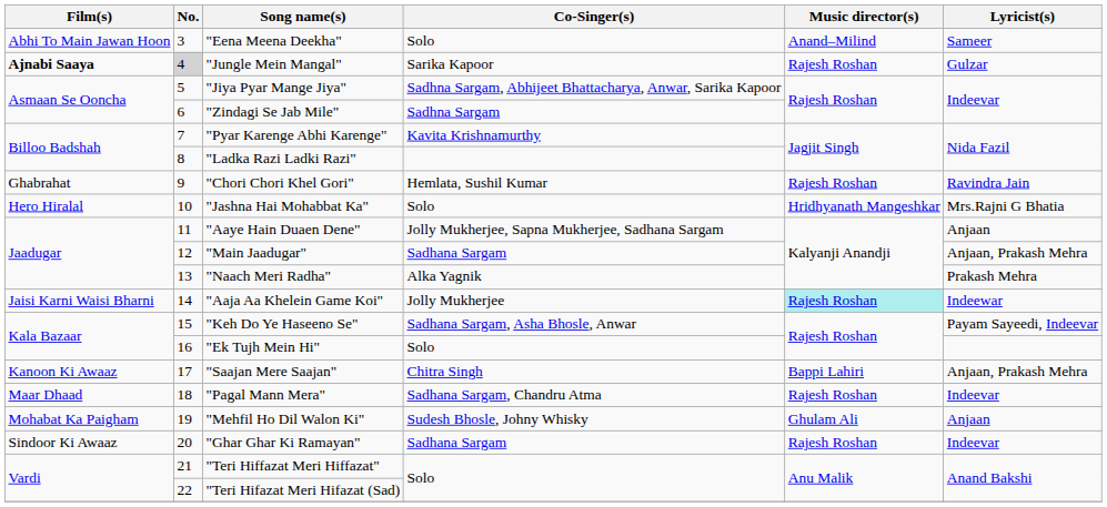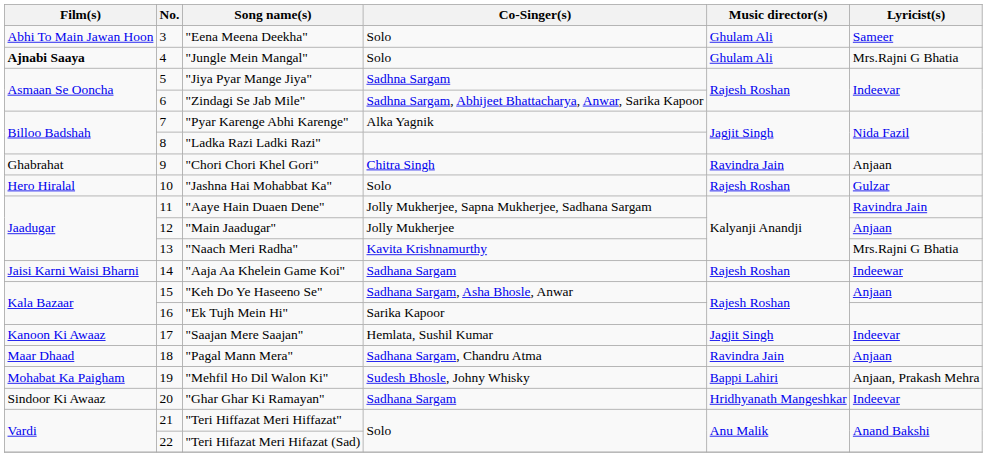"Eena Meena Deekha" | Music director(s): Anand–Milind -> Ghulam Ali
"Jungle Mein Mangal" | No.: lightgrey background -> no background
"Jungle Mein Mangal" | Co-Singer(s): Sarika Kapoor -> Solo
"Jungle Mein Mangal" | Music director(s): Rajesh Roshan -> Ghulam Ali
"Jungle Mein Mangal" | Lyricist(s): Gulzar -> Mrs.Rajni G Bhatia
"Jiya Pyar Mange Jiya" | Co-Singer(s): Sadhna Sargam, Abhijeet Bhattacharya, Anwar, Sarika Kapoor -> Sadhna Sargam
"Zindagi Se Jab Mile" | Co-Singer(s): Sadhna Sargam -> Sadhna Sargam, Abhijeet Bhattacharya, Anwar, Sarika Kapoor
"Pyar Karenge Abhi Karenge" | Co-Singer(s): Kavita Krishnamurthy -> Alka Yagnik
"Chori Chori Khel Gori" | Co-Singer(s): Hemlata, Sushil Kumar -> Chitra Singh
"Chori Chori Khel Gori" | Music director(s): Rajesh Roshan -> Ravindra Jain
"Chori Chori Khel Gori" | Lyricist(s): Ravindra Jain -> Anjaan
"Jashna Hai Mohabbat Ka" | Music director(s): Hridhyanath Mangeshkar -> Rajesh Roshan
"Jashna Hai Mohabbat Ka" | Lyricist(s): Mrs.Rajni G Bhatia -> Gulzar
"Aaye Hain Duaen Dene" | Lyricist(s): Anjaan -> Ravindra Jain
"Main Jaadugar" | Co-Singer(s): Sadhana Sargam -> Jolly Mukherjee
"Main Jaadugar" | Lyricist(s): Anjaan, Prakash Mehra -> Anjaan
"Naach Meri Radha" | Co-Singer(s): Alka Yagnik -> Kavita Krishnamurthy
"Naach Meri Radha" | Lyricist(s): Prakash Mehra -> Mrs.Rajni G Bhatia
"Aaja Aa Khelein Game Koi" | Co-Singer(s): Jolly Mukherjee -> Sadhana Sargam
"Aaja Aa Khelein Game Koi" | Music director(s): paleturquoise background -> no background
"Keh Do Ye Haseeno Se" | Lyricist(s): Payam Sayeedi, Indeevar -> Anjaan
"Ek Tujh Mein Hi" | Co-Singer(s): Solo -> Sarika Kapoor
"Saajan Mere Saajan" | Co-Singer(s): Chitra Singh -> Hemlata, Sushil Kumar
"Saajan Mere Saajan" | Music director(s): Bappi Lahiri -> Jagjit Singh
"Saajan Mere Saajan" | Lyricist(s): Anjaan, Prakash Mehra -> Indeevar
"Pagal Mann Mera" | Music director(s): Rajesh Roshan -> Ravindra Jain
"Pagal Mann Mera" | Lyricist(s): Indeevar -> Anjaan
"Mehfil Ho Dil Walon Ki" | Music director(s): Ghulam Ali -> Bappi Lahiri
"Mehfil Ho Dil Walon Ki" | Lyricist(s): Anjaan -> Anjaan, Prakash Mehra
"Ghar Ghar Ki Ramayan" | Music director(s): Rajesh Roshan -> Hridhyanath Mangeshkar
